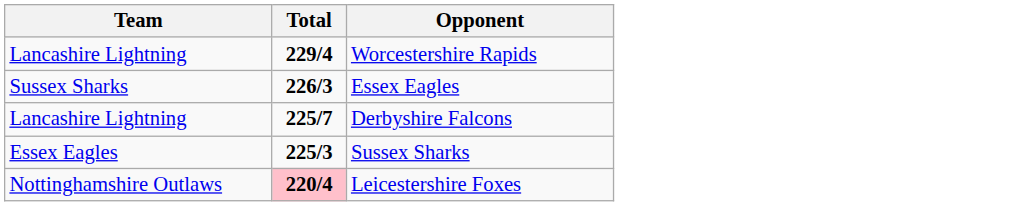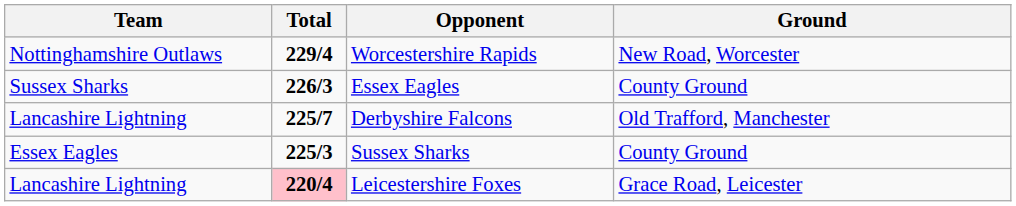+ column: Ground | New Road, Worcester | County Ground | Old Trafford, Manchester | County Ground | Grace Road, Leicester
Worcestershire Rapids | Team: Lancashire Lightning -> Nottinghamshire Outlaws
Leicestershire Foxes | Team: Nottinghamshire Outlaws -> Lancashire Lightning
